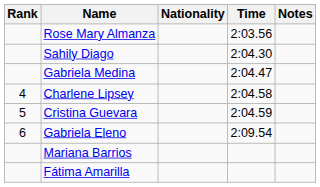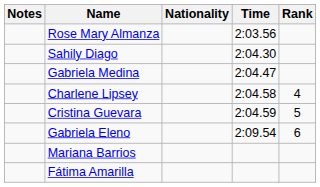columns swapped: Rank <-> Notes
